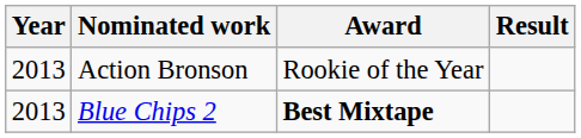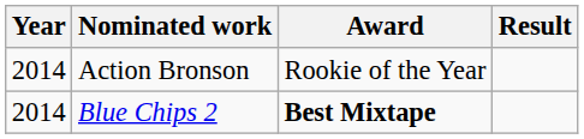Action Bronson | Year: 2013 -> 2014
Blue Chips 2 | Year: 2013 -> 2014
